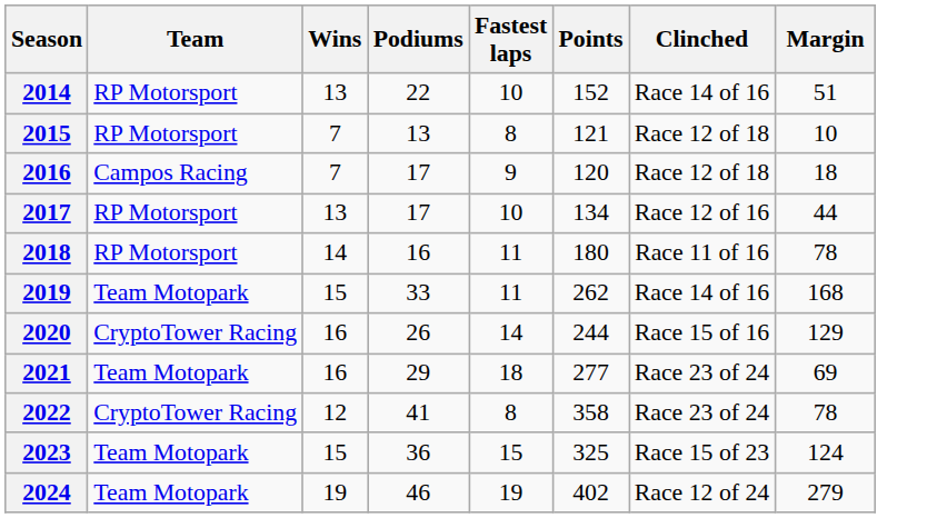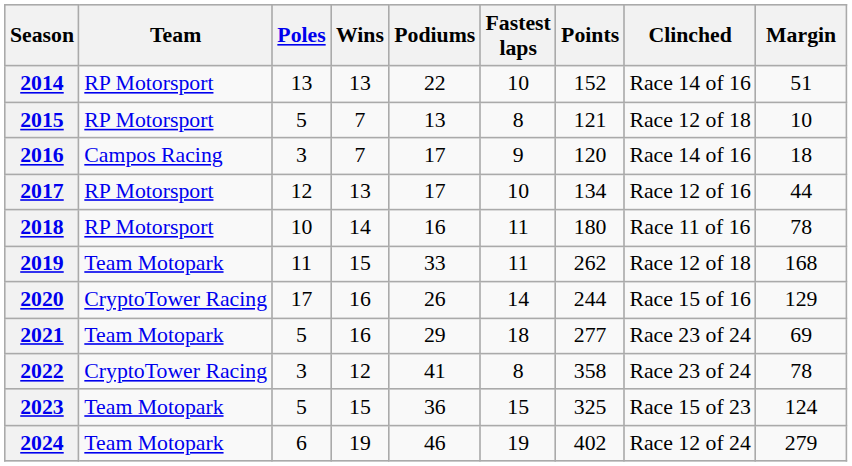+ column: Poles | 13 | 5 | 3 | 12 | 10 | 11 | 17 | 5 | 3 | 5 | 6
2016 | Clinched: Race 12 of 18 -> Race 14 of 16
2019 | Clinched: Race 14 of 16 -> Race 12 of 18
